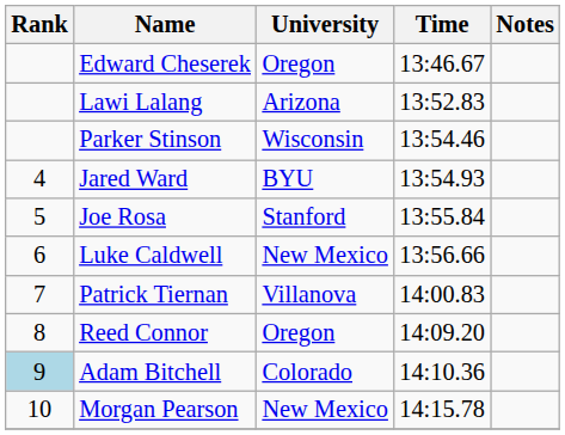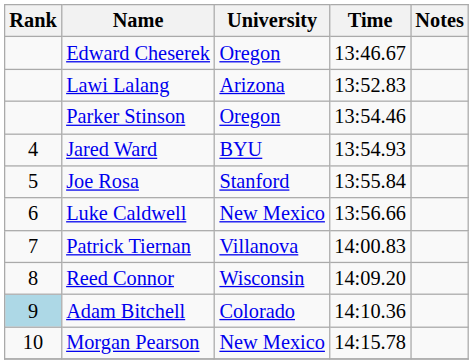Parker Stinson | University: Wisconsin -> Oregon
Reed Connor | University: Oregon -> Wisconsin
